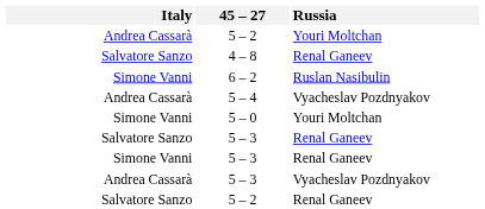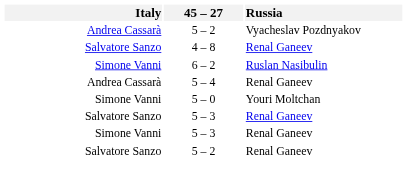Andrea Cassarà / 5 – 2 | Russia: Youri Moltchan -> Vyacheslav Pozdnyakov
5 – 4 | Russia: Vyacheslav Pozdnyakov -> Renal Ganeev
- row: Andrea Cassarà | 5 – 3 | Vyacheslav Pozdnyakov
